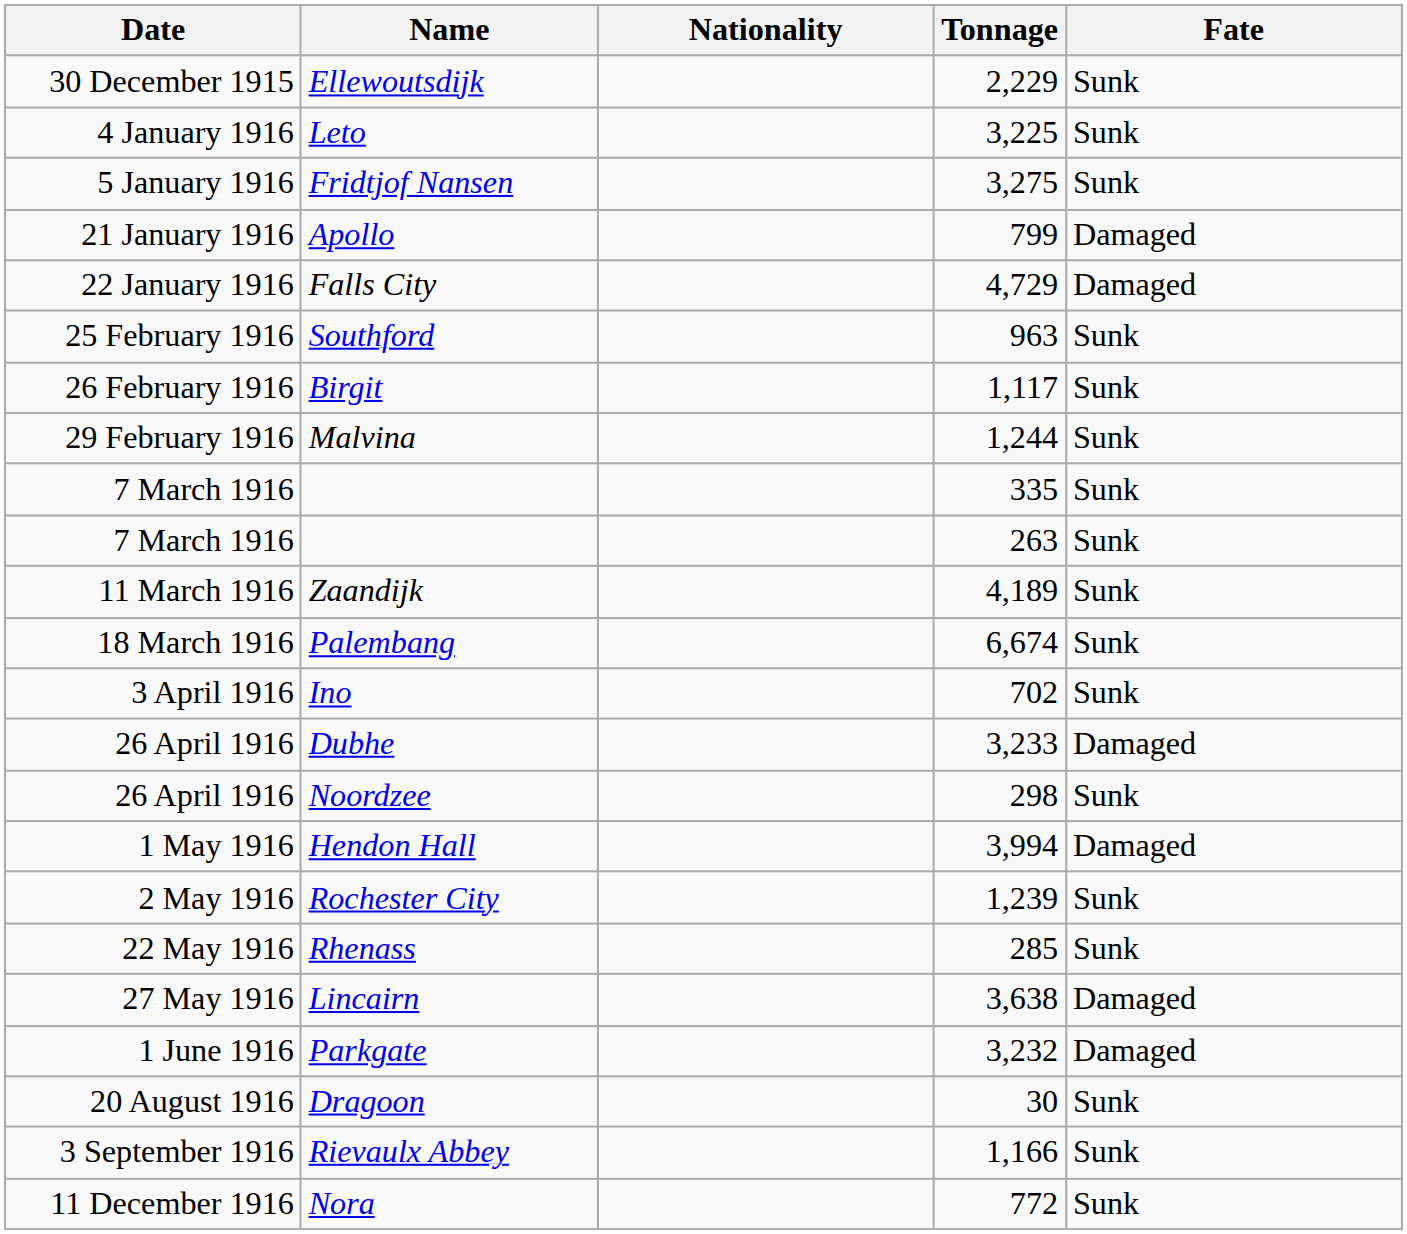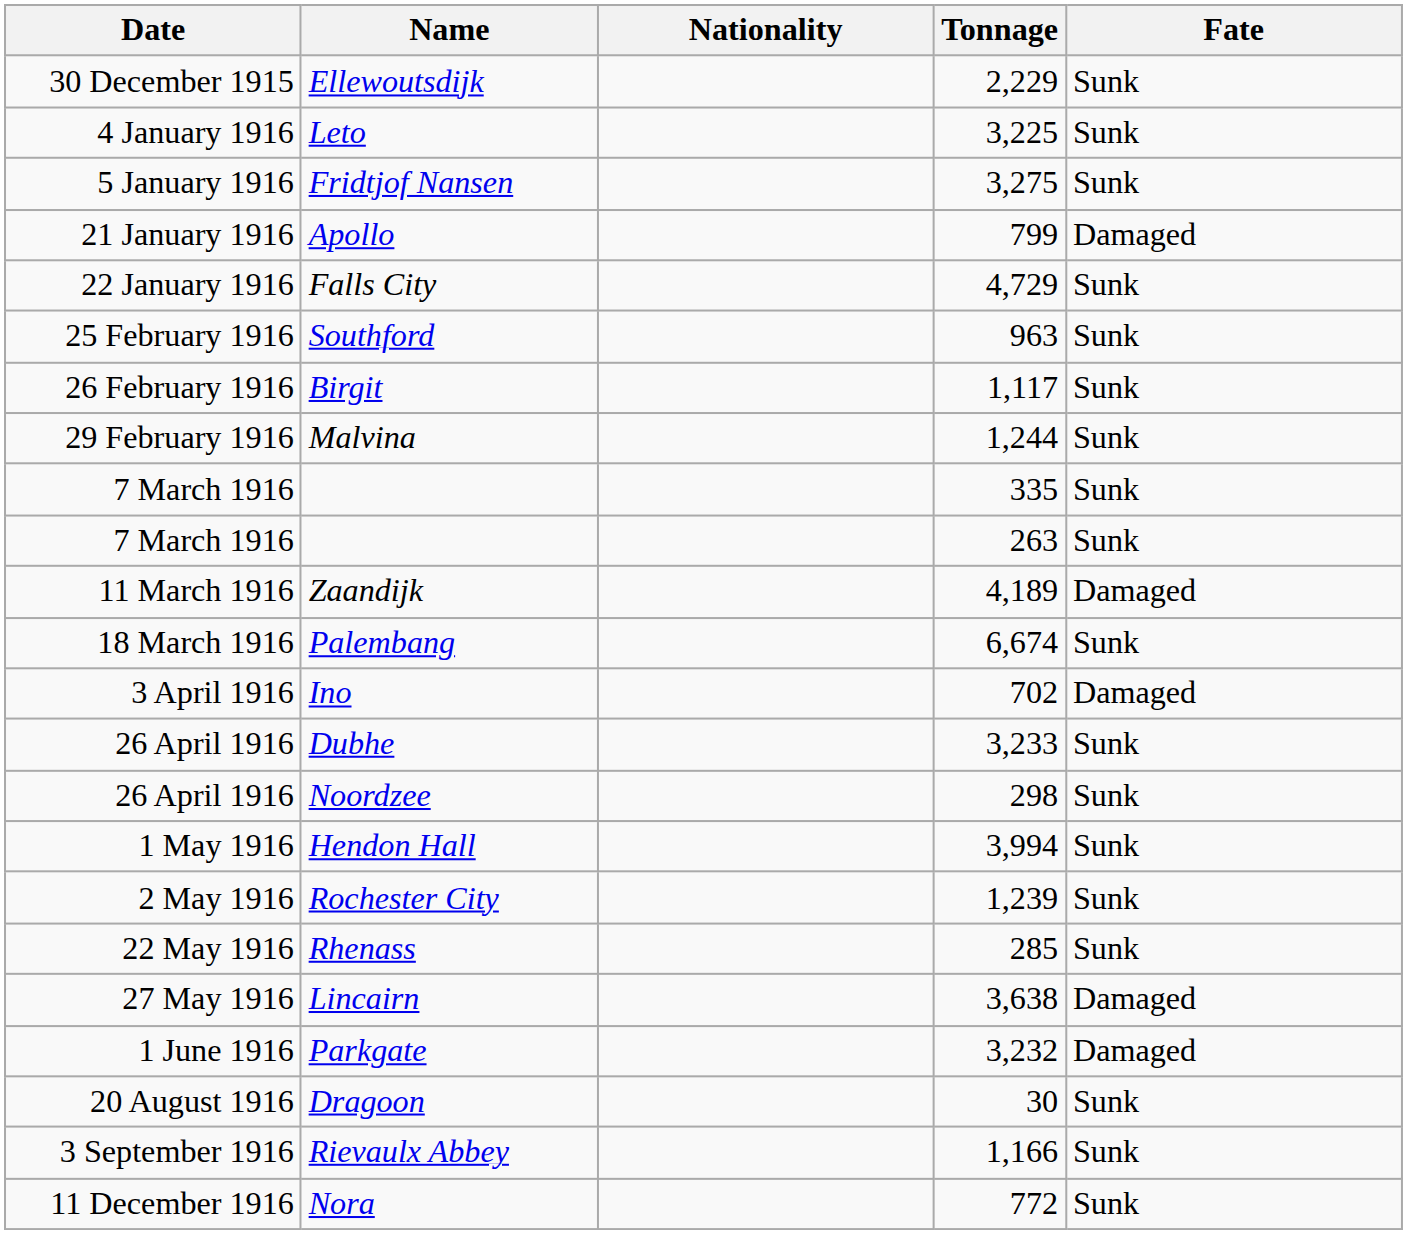Falls City | Fate: Damaged -> Sunk
Zaandijk | Fate: Sunk -> Damaged
Ino | Fate: Sunk -> Damaged
Dubhe | Fate: Damaged -> Sunk
Hendon Hall | Fate: Damaged -> Sunk
